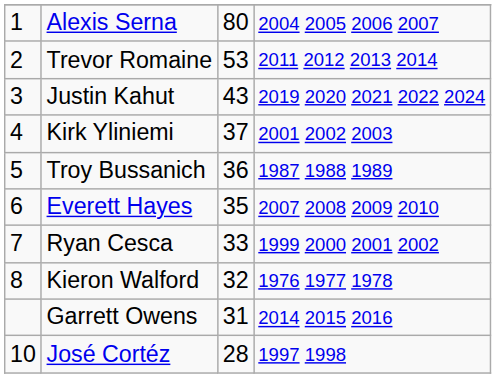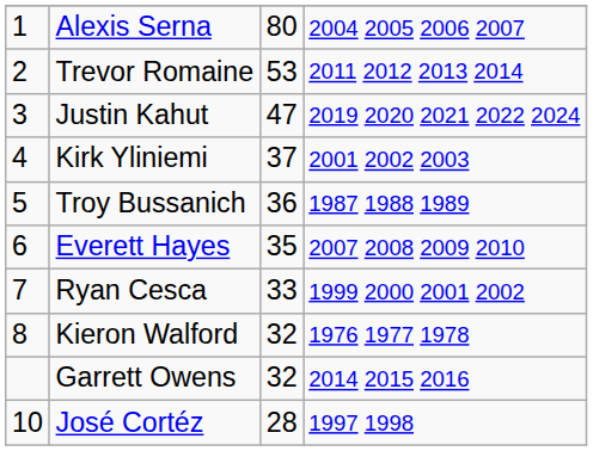Justin Kahut | column 3: 43 -> 47
Garrett Owens | column 3: 31 -> 32
